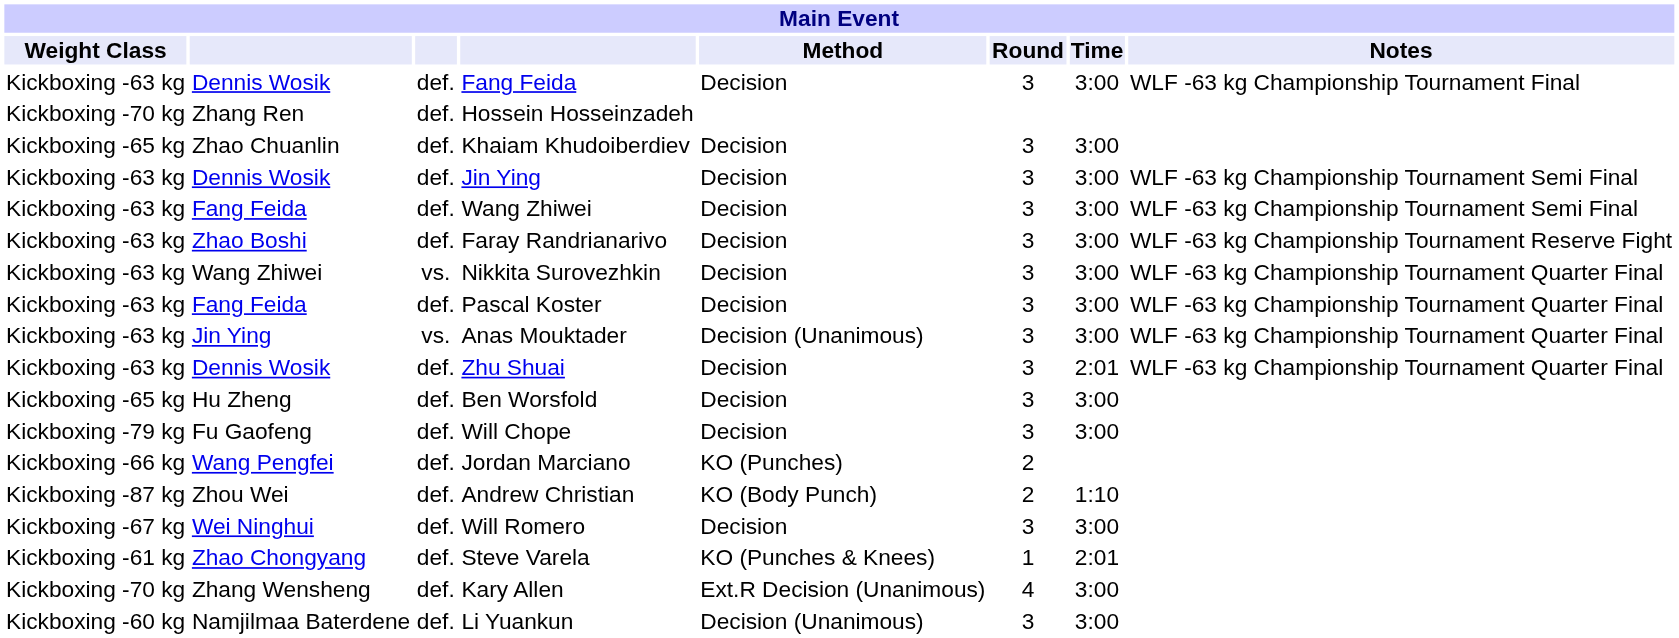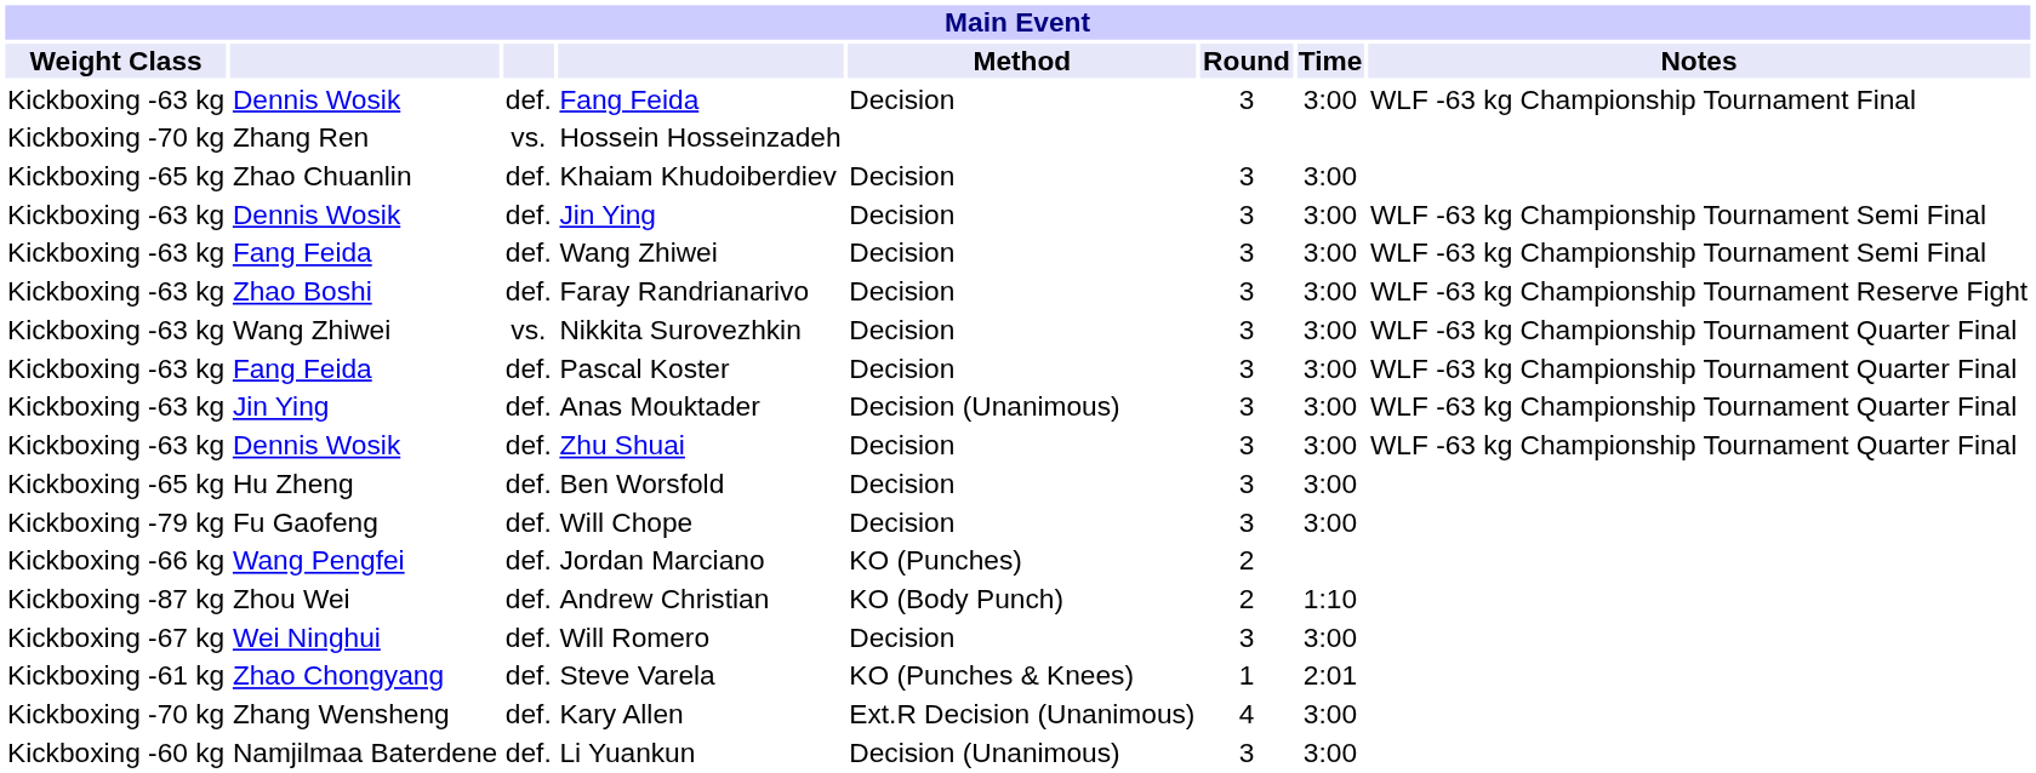Hossein Hosseinzadeh | column 3: def. -> vs.
Anas Mouktader | column 3: vs. -> def.
Zhu Shuai | Time: 2:01 -> 3:00
